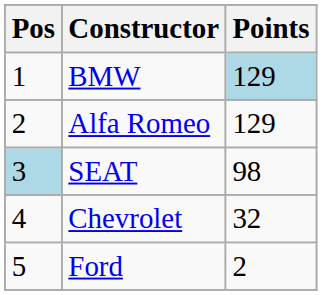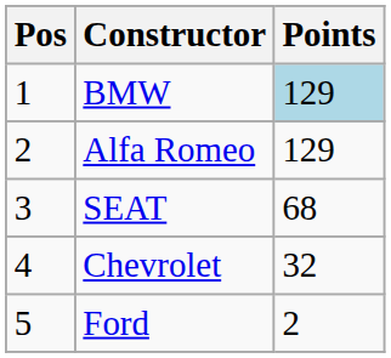SEAT | Pos: lightblue background -> no background
SEAT | Points: 98 -> 68
